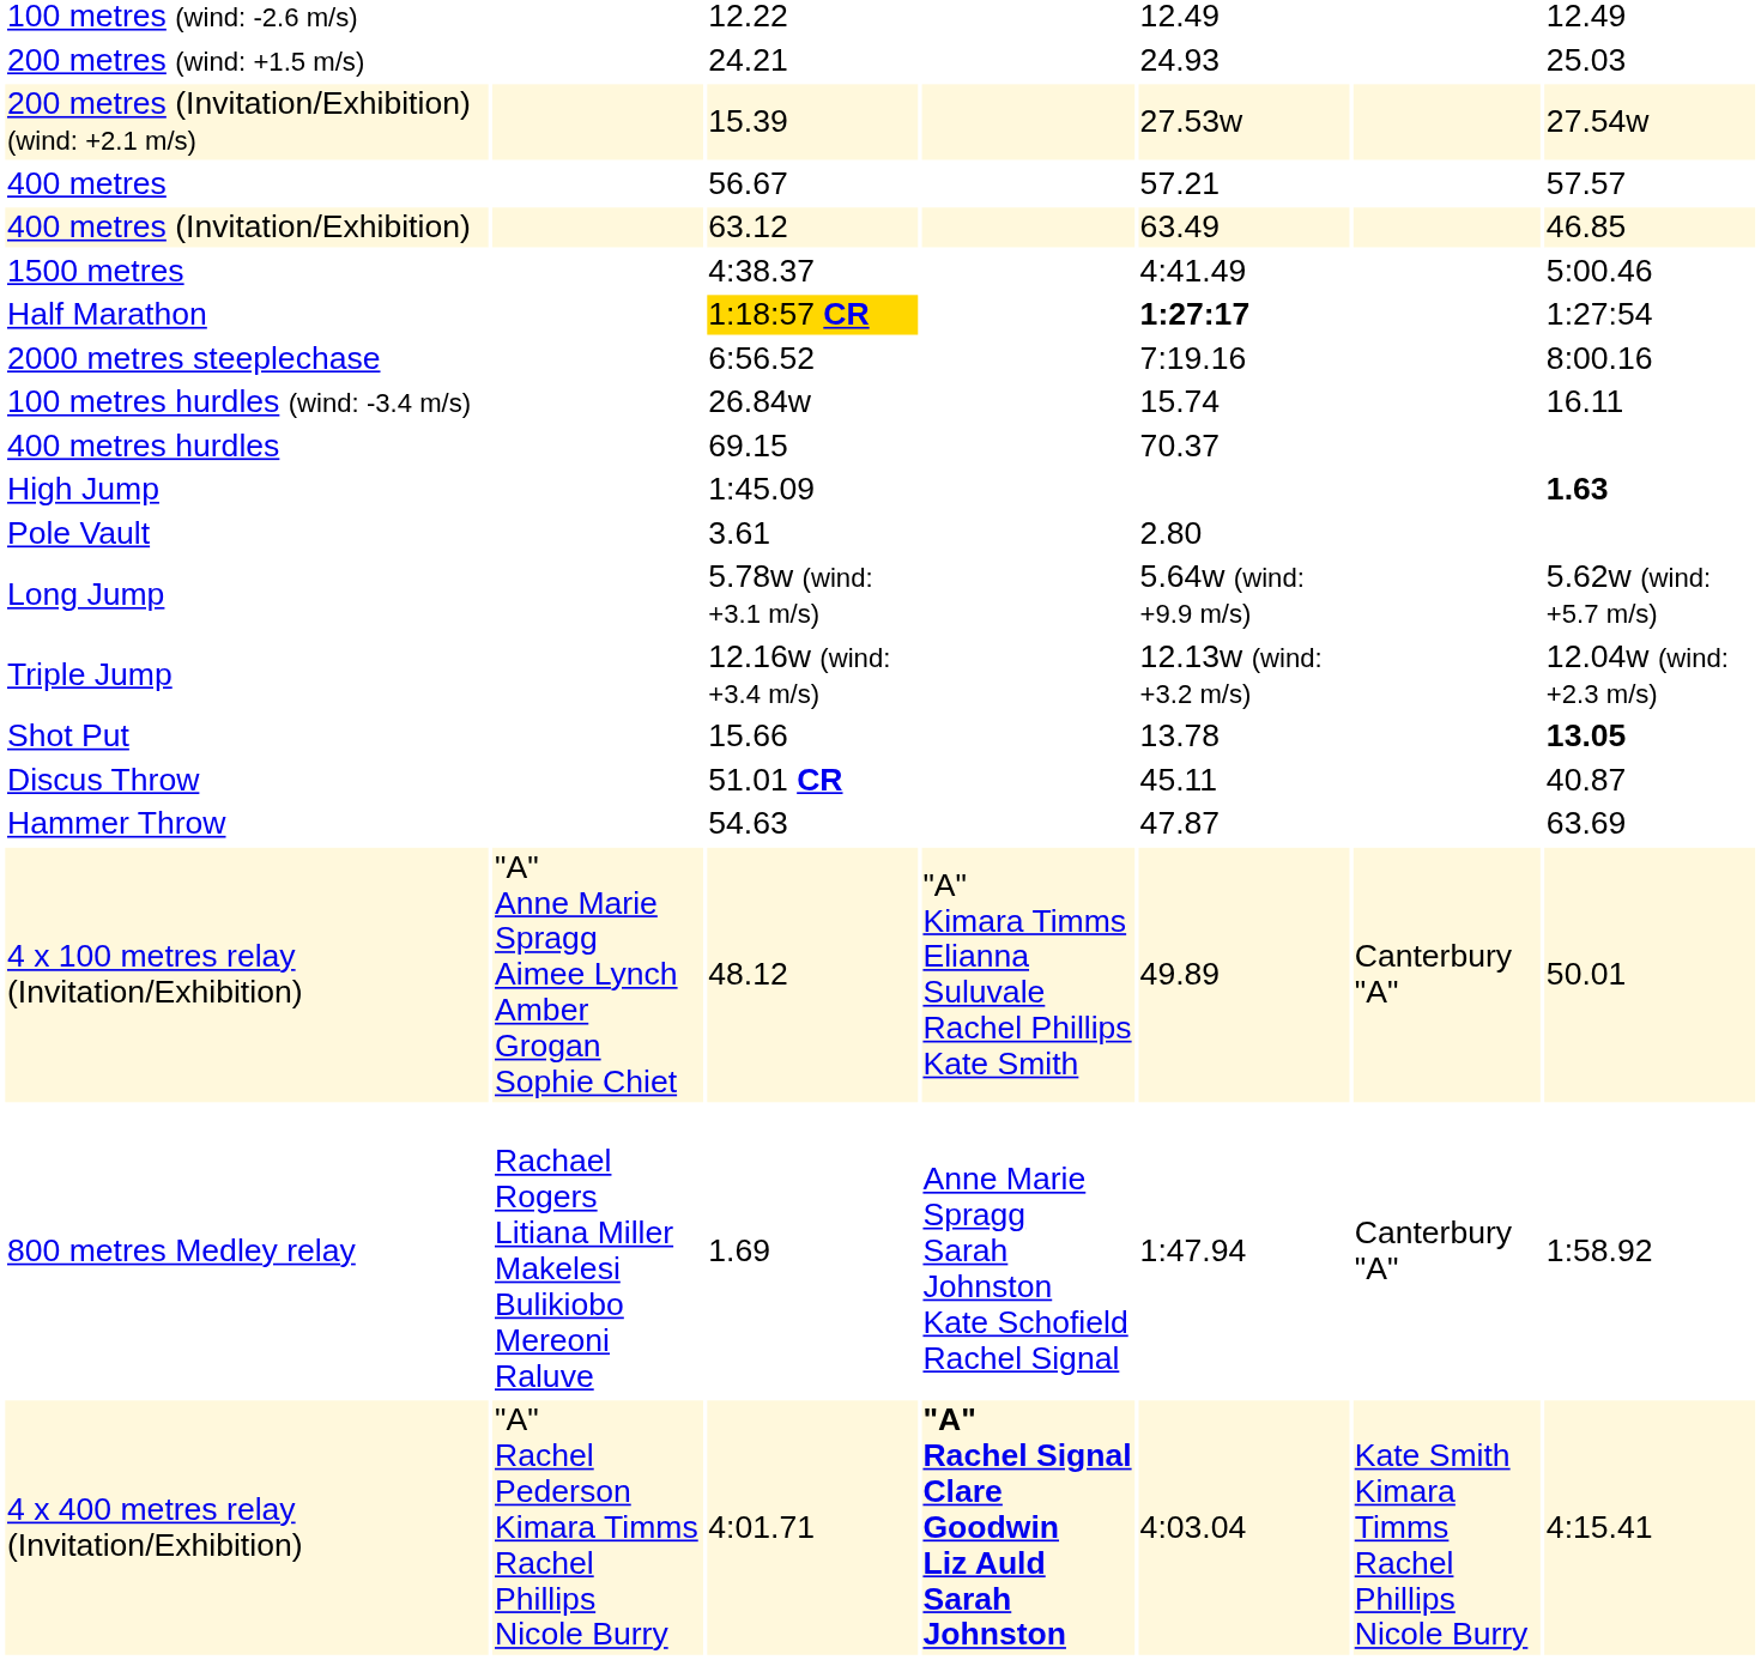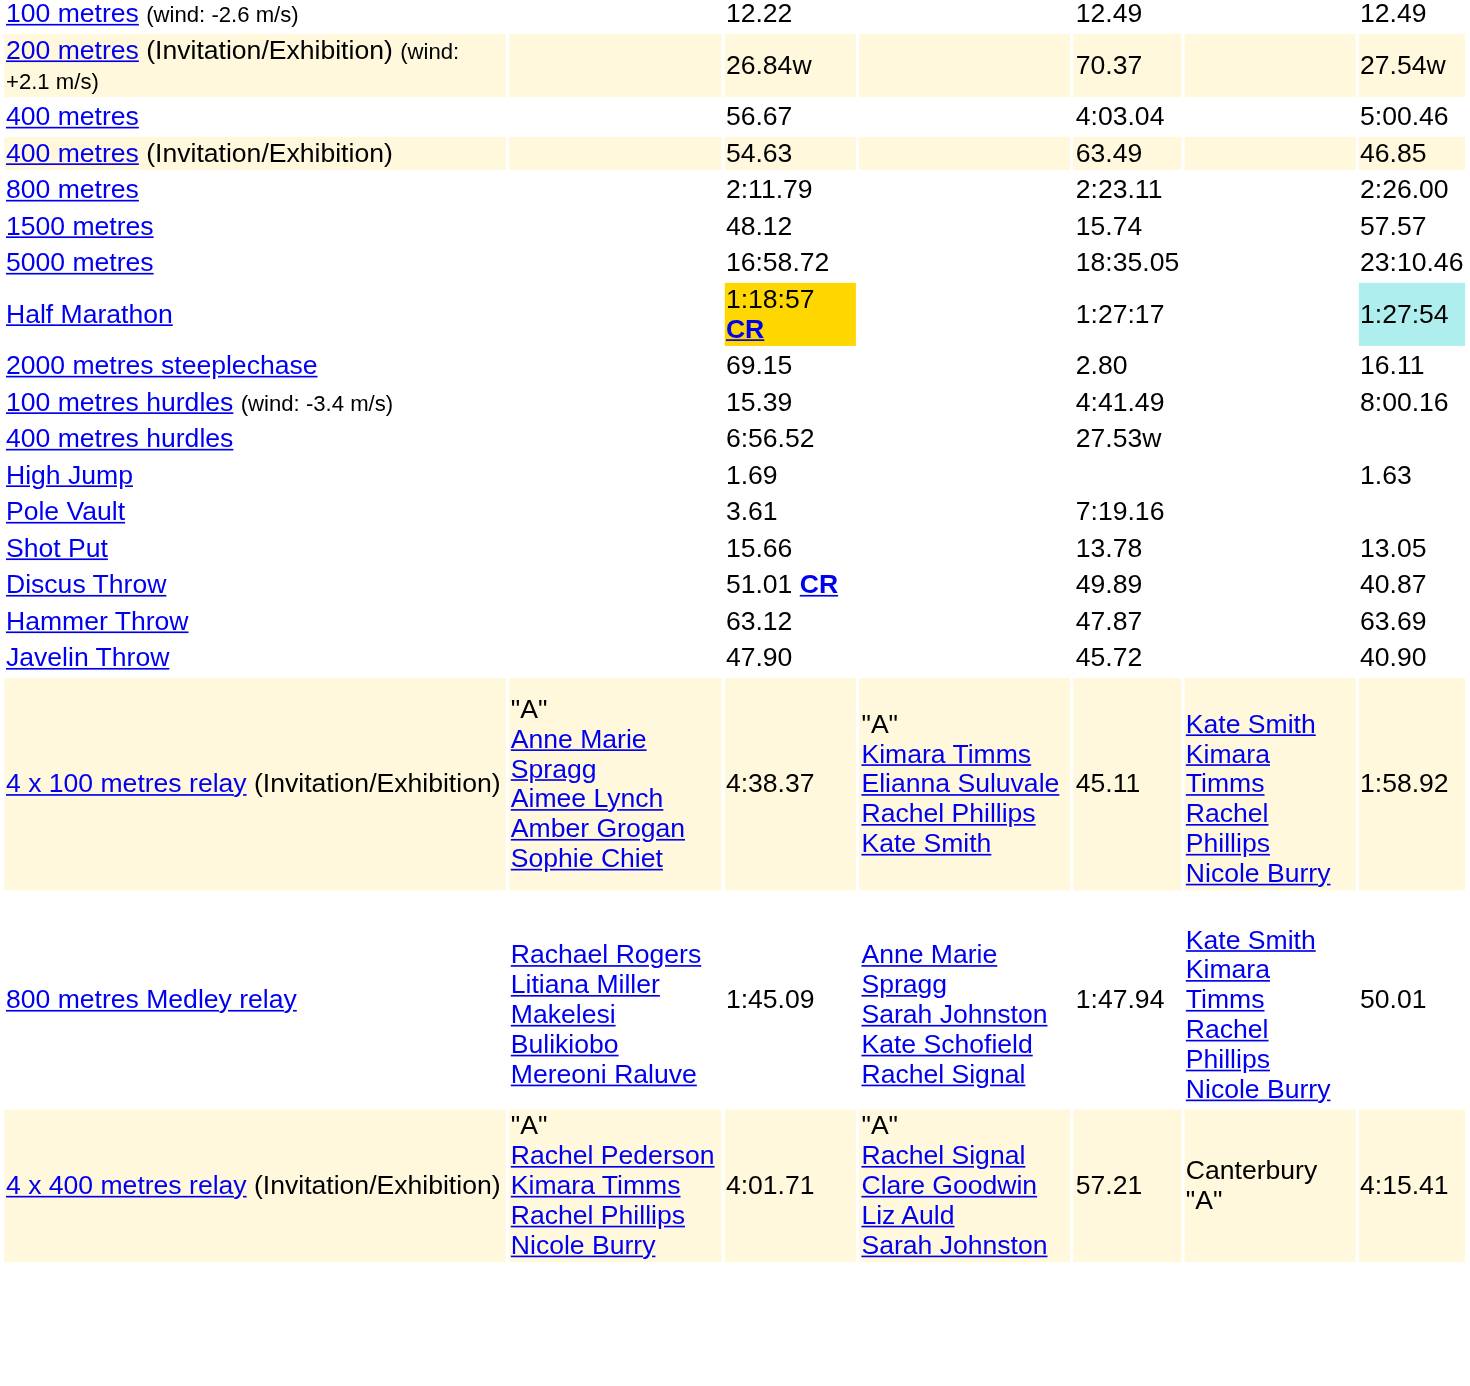- row: 200 metres (wind: +1.5 m/s) | 24.21 | 24.93 | 25.03
200 metres (Invitation/Exhibition) (wind: +2.1 m/s) | column 3: 15.39 -> 26.84w
200 metres (Invitation/Exhibition) (wind: +2.1 m/s) | column 5: 27.53w -> 70.37
400 metres | column 5: 57.21 -> 4:03.04
400 metres | column 7: 57.57 -> 5:00.46
400 metres (Invitation/Exhibition) | column 3: 63.12 -> 54.63
+ row: 800 metres | 2:11.79 | 2:23.11 | 2:26.00
1500 metres | column 3: 4:38.37 -> 48.12
1500 metres | column 5: 4:41.49 -> 15.74
1500 metres | column 7: 5:00.46 -> 57.57
+ row: 5000 metres | 16:58.72 | 18:35.05 | 23:10.46
Half Marathon | column 5: bold -> normal
Half Marathon | column 7: no background -> paleturquoise background
2000 metres steeplechase | column 3: 6:56.52 -> 69.15
2000 metres steeplechase | column 5: 7:19.16 -> 2.80
2000 metres steeplechase | column 7: 8:00.16 -> 16.11
100 metres hurdles (wind: -3.4 m/s) | column 3: 26.84w -> 15.39
100 metres hurdles (wind: -3.4 m/s) | column 5: 15.74 -> 4:41.49
100 metres hurdles (wind: -3.4 m/s) | column 7: 16.11 -> 8:00.16
400 metres hurdles | column 3: 69.15 -> 6:56.52
400 metres hurdles | column 5: 70.37 -> 27.53w
High Jump | column 3: 1:45.09 -> 1.69
High Jump | column 7: bold -> normal
Pole Vault | column 5: 2.80 -> 7:19.16
- row: Long Jump | 5.78w (wind: +3.1 m/s) | 5.64w (wind: +9.9 m/s) | 5.62w (wind: +5.7 m/s)
- row: Triple Jump | 12.16w (wind: +3.4 m/s) | 12.13w (wind: +3.2 m/s) | 12.04w (wind: +2.3 m/s)
Shot Put | column 7: bold -> normal
Discus Throw | column 5: 45.11 -> 49.89
Hammer Throw | column 3: 54.63 -> 63.12
+ row: Javelin Throw | 47.90 | 45.72 | 40.90
4 x 100 metres relay (Invitation/Exhibition) | column 3: 48.12 -> 4:38.37
4 x 100 metres relay (Invitation/Exhibition) | column 5: 49.89 -> 45.11
4 x 100 metres relay (Invitation/Exhibition) | column 6: Canterbury "A" -> Kate Smith Kimara Timms Rachel Phillips Nicole Burry
4 x 100 metres relay (Invitation/Exhibition) | column 7: 50.01 -> 1:58.92
800 metres Medley relay | column 3: 1.69 -> 1:45.09
800 metres Medley relay | column 6: Canterbury "A" -> Kate Smith Kimara Timms Rachel Phillips Nicole Burry
800 metres Medley relay | column 7: 1:58.92 -> 50.01
4 x 400 metres relay (Invitation/Exhibition) | column 4: bold -> normal
4 x 400 metres relay (Invitation/Exhibition) | column 5: 4:03.04 -> 57.21
4 x 400 metres relay (Invitation/Exhibition) | column 6: Kate Smith Kimara Timms Rachel Phillips Nicole Burry -> Canterbury "A"
